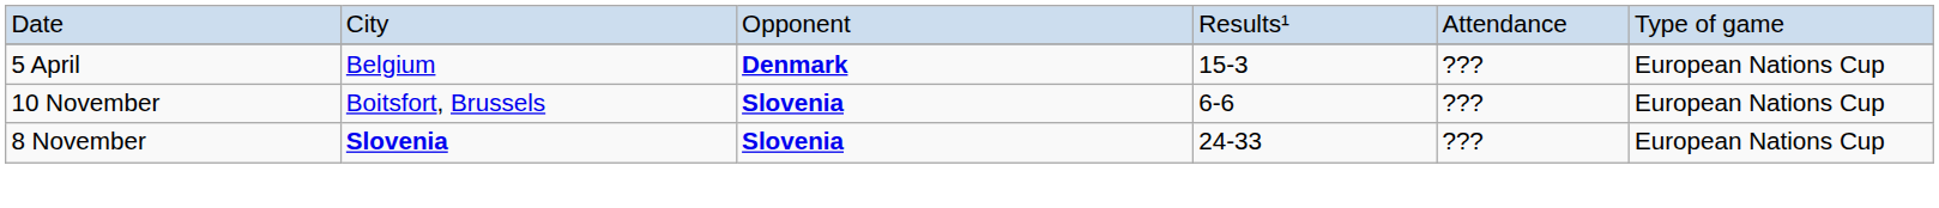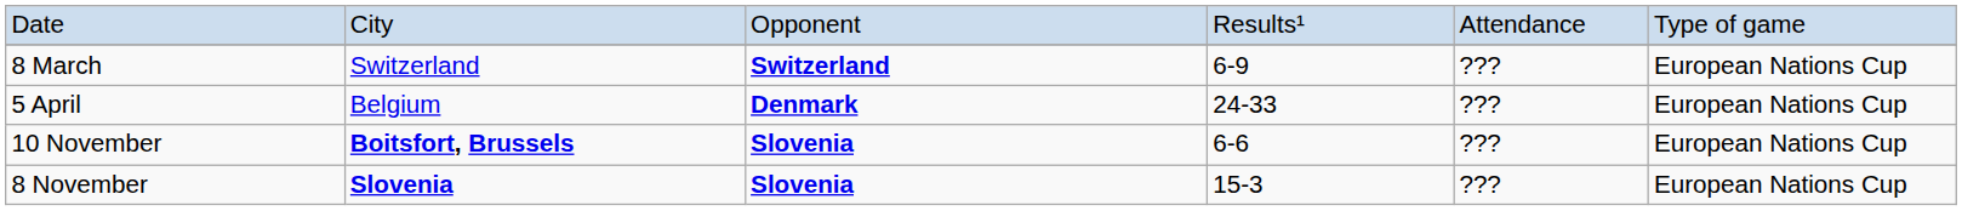+ row: 8 March | Switzerland | Switzerland | 6-9 | ??? | European Nations Cup
5 April | column 4: 15-3 -> 24-33
10 November | column 2: normal -> bold
8 November | column 4: 24-33 -> 15-3
